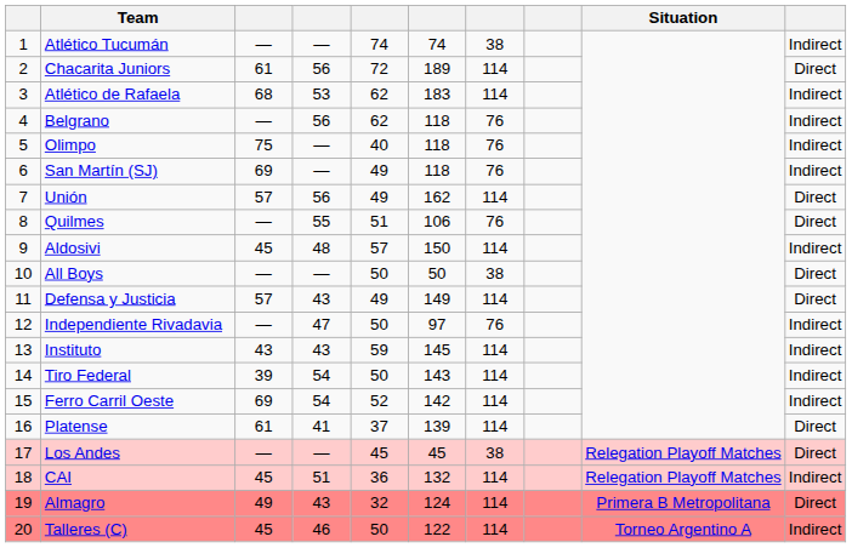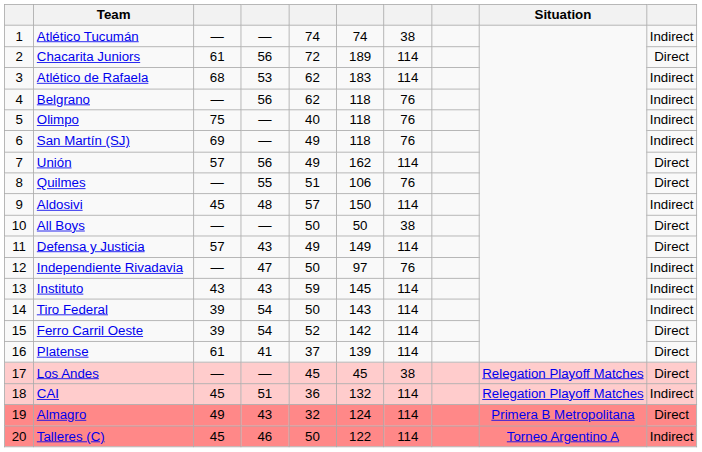Ferro Carril Oeste | column 3: 69 -> 39
Ferro Carril Oeste | column 10: Indirect -> Direct
